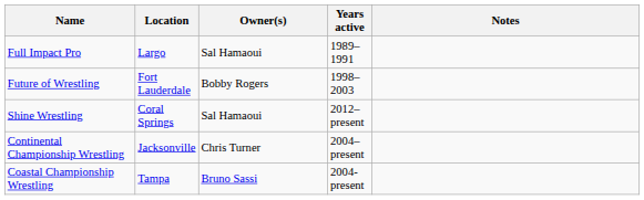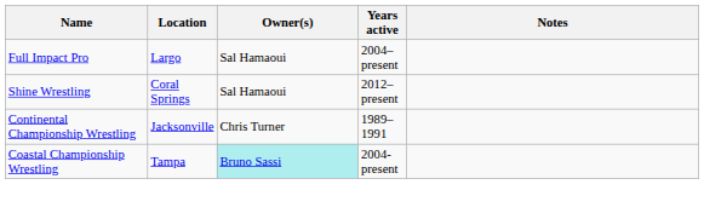Full Impact Pro | Years active: 1989–1991 -> 2004–present
- row: Future of Wrestling | Fort Lauderdale | Bobby Rogers | 1998–2003
Continental Championship Wrestling | Years active: 2004–present -> 1989–1991
Coastal Championship Wrestling | Owner(s): no background -> paleturquoise background
